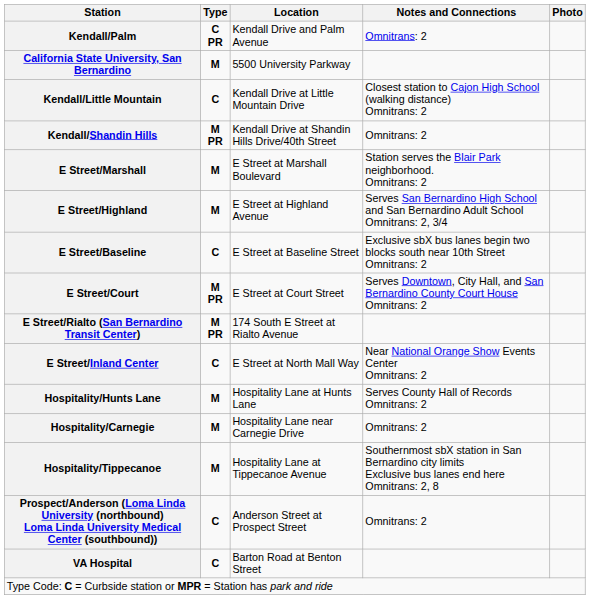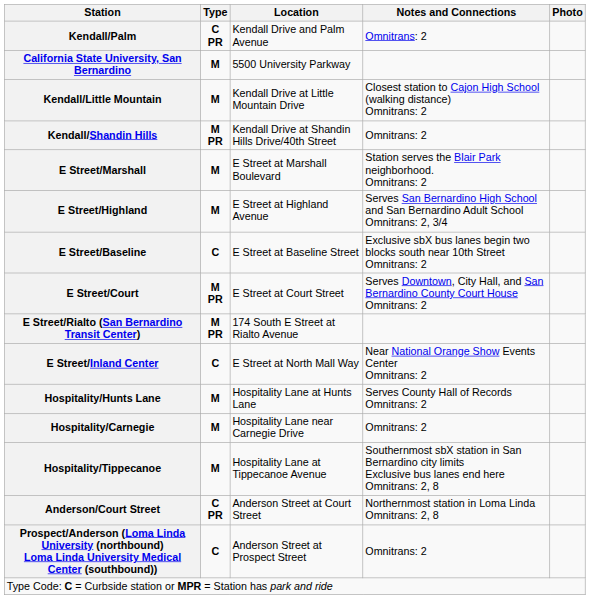Kendall/Little Mountain | Type: C -> M
+ row: Anderson/Court Street | C PR | Anderson Street at Court Street | Northernmost station in Loma Linda Omnitrans: 2, 8
- row: VA Hospital | C | Barton Road at Benton Street
